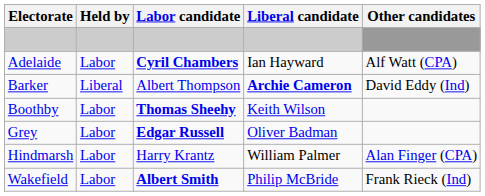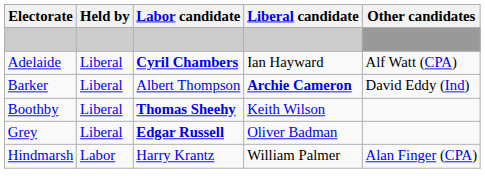Adelaide | Held by: Labor -> Liberal
Boothby | Held by: Labor -> Liberal
Grey | Held by: Labor -> Liberal
- row: Wakefield | Labor | Albert Smith | Philip McBride | Frank Rieck (Ind)
